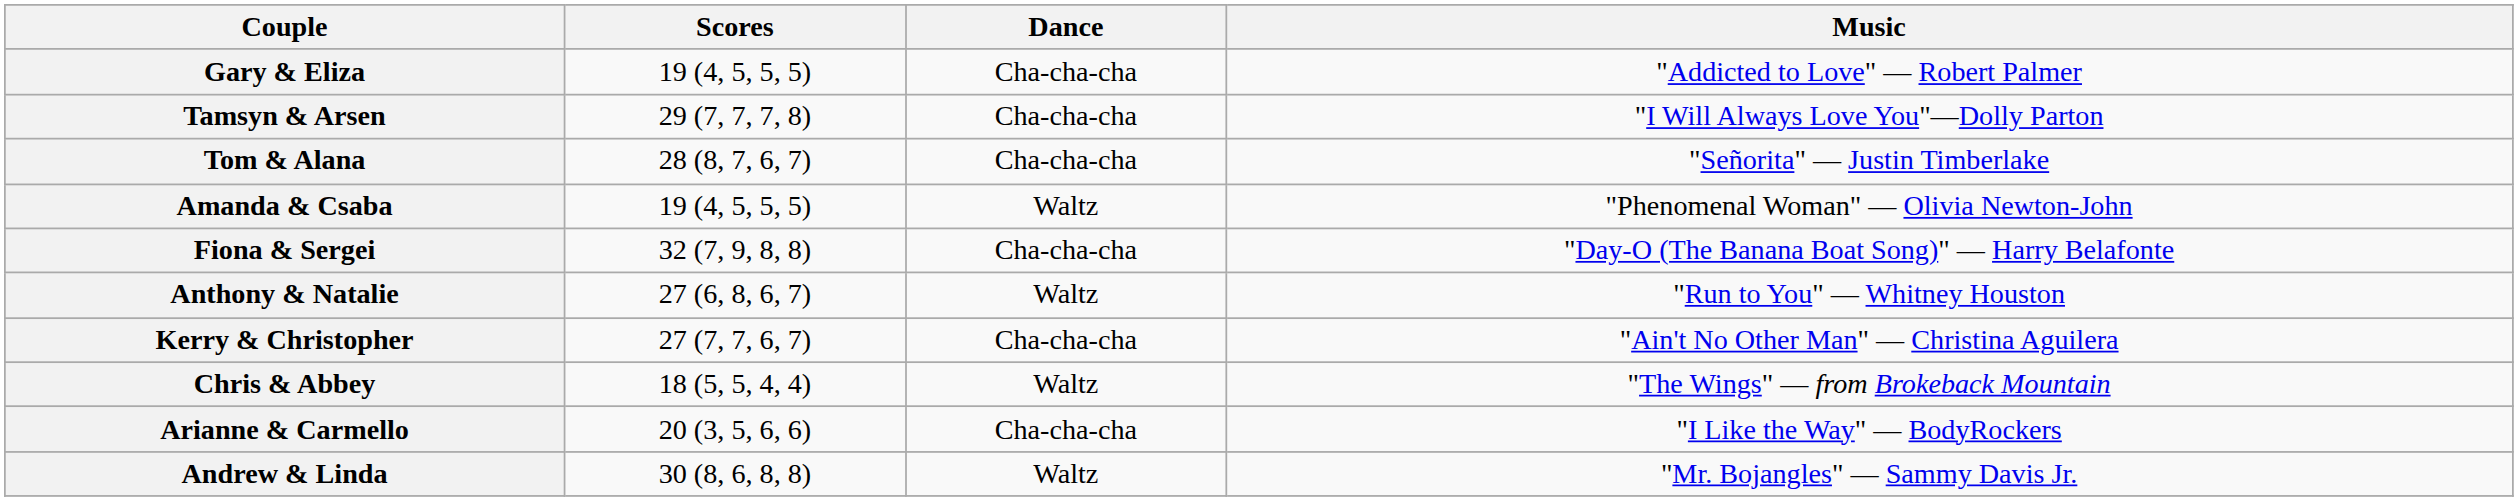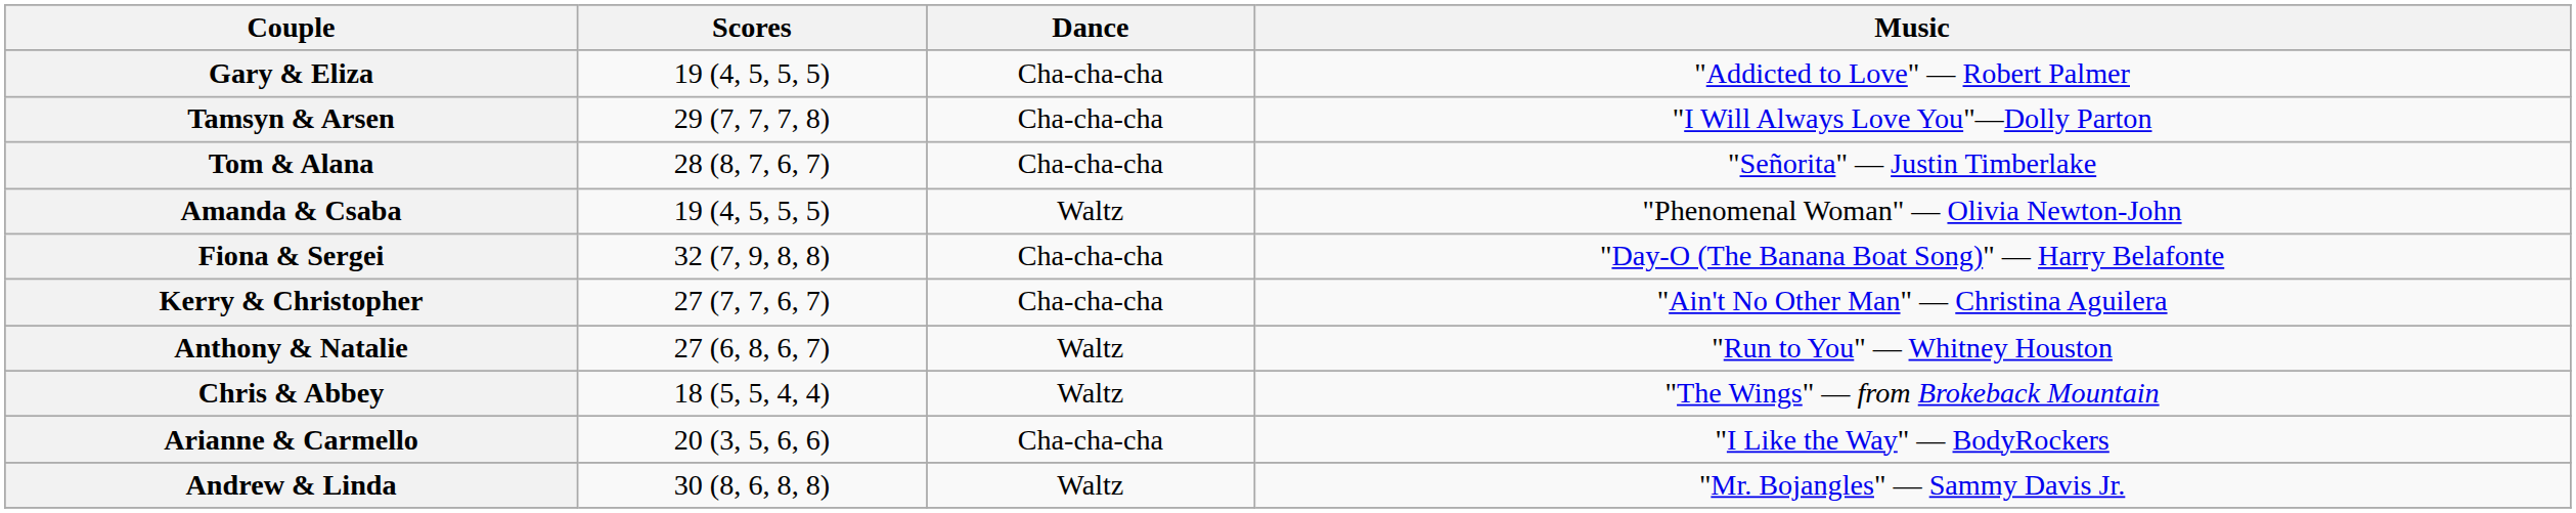rows swapped: Anthony & Natalie <-> Kerry & Christopher
